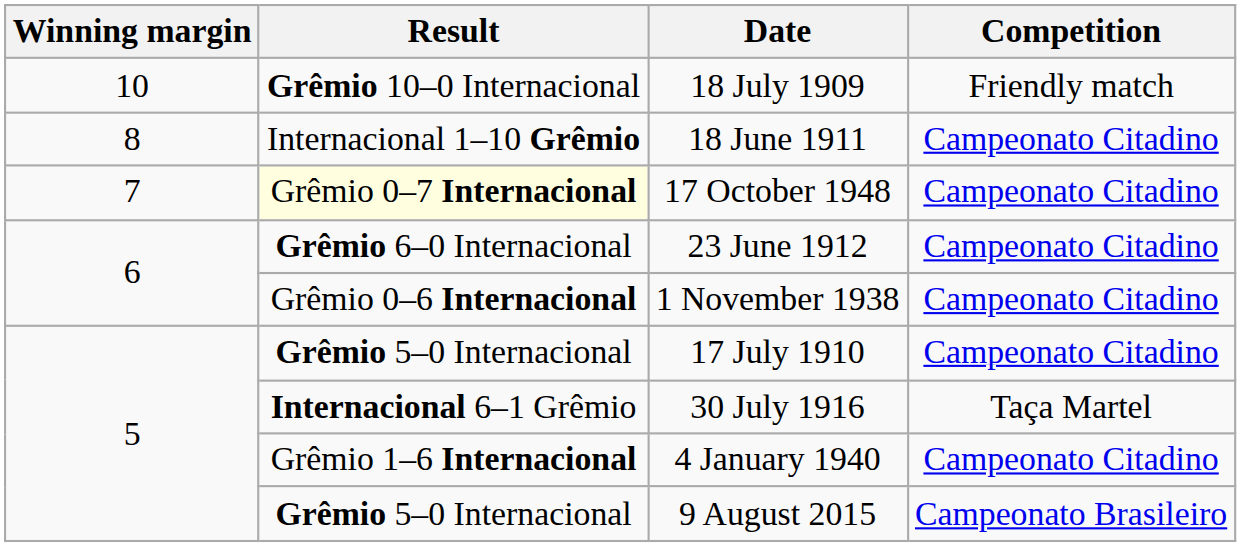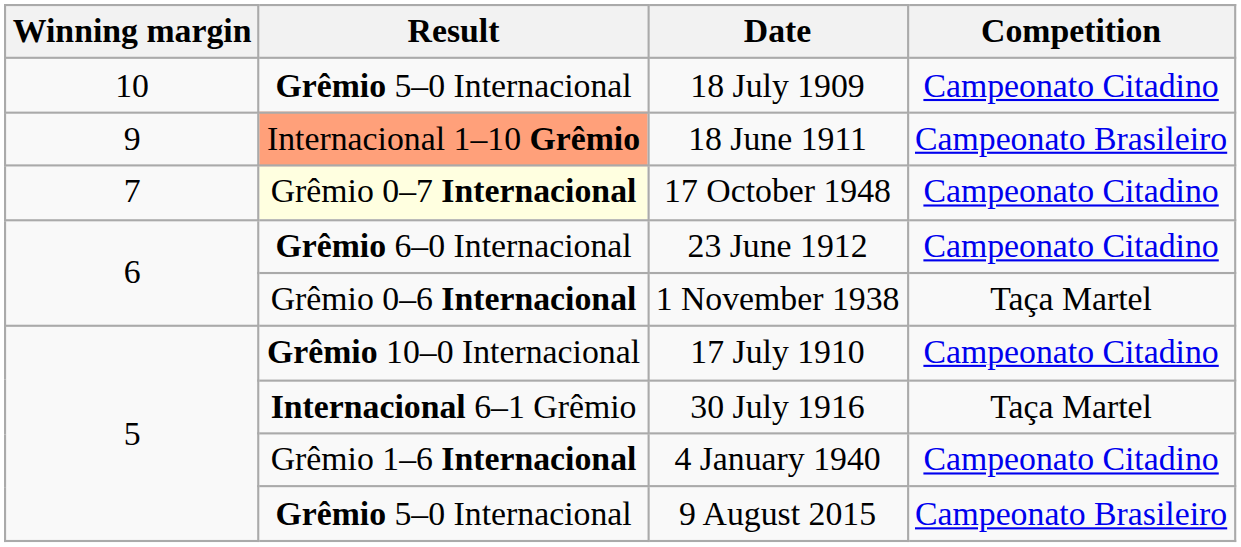18 July 1909 | Result: Grêmio 10–0 Internacional -> Grêmio 5–0 Internacional
18 July 1909 | Competition: Friendly match -> Campeonato Citadino
18 June 1911 | Winning margin: 8 -> 9
18 June 1911 | Result: no background -> lightsalmon background
18 June 1911 | Competition: Campeonato Citadino -> Campeonato Brasileiro
1 November 1938 | Competition: Campeonato Citadino -> Taça Martel
17 July 1910 | Result: Grêmio 5–0 Internacional -> Grêmio 10–0 Internacional
